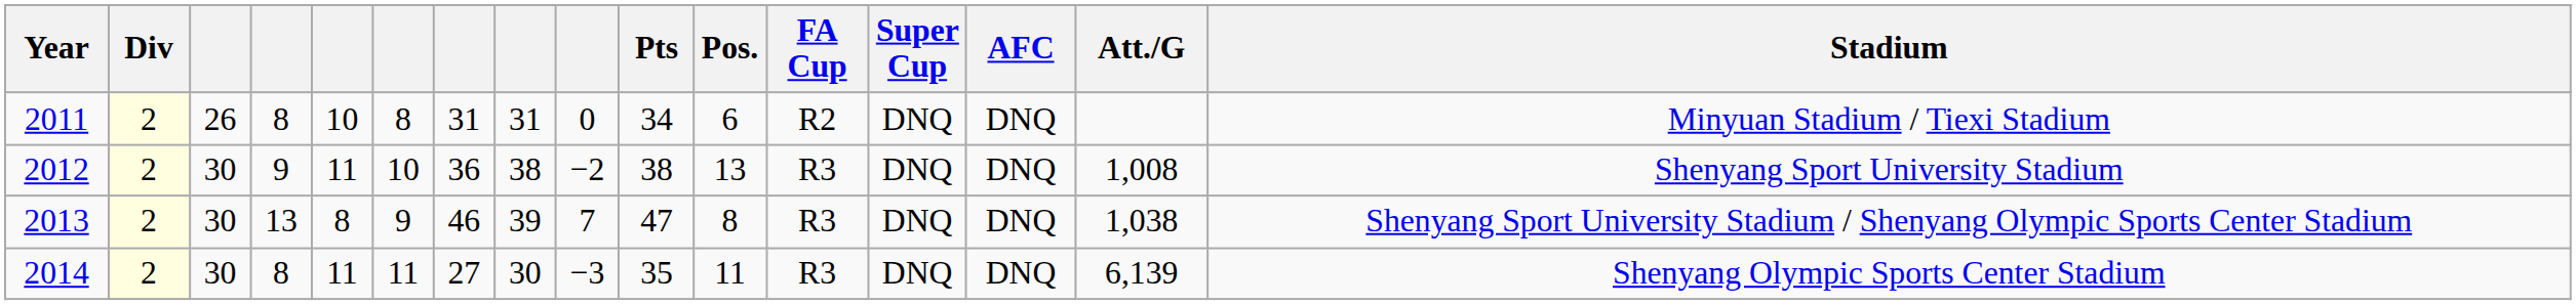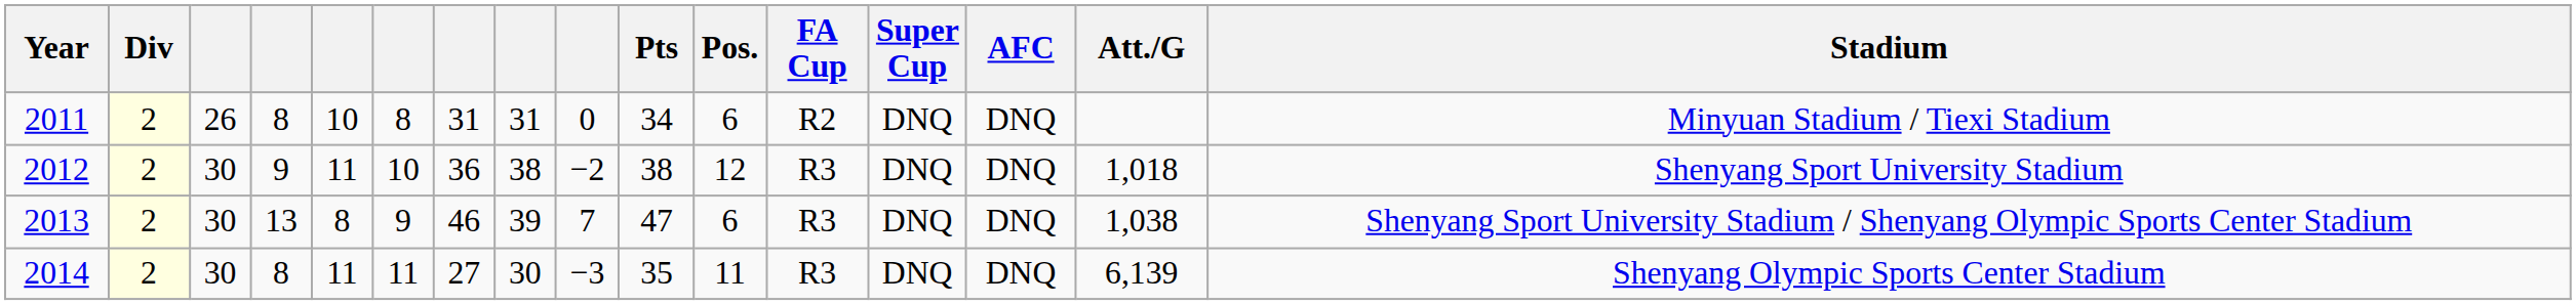2012 | Pos.: 13 -> 12
2012 | Att./G: 1,008 -> 1,018
2013 | Pos.: 8 -> 6
